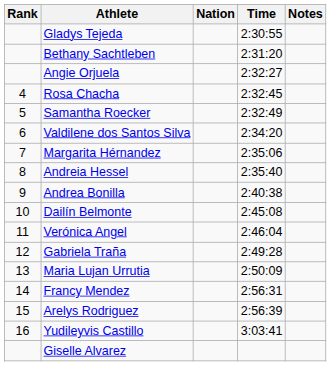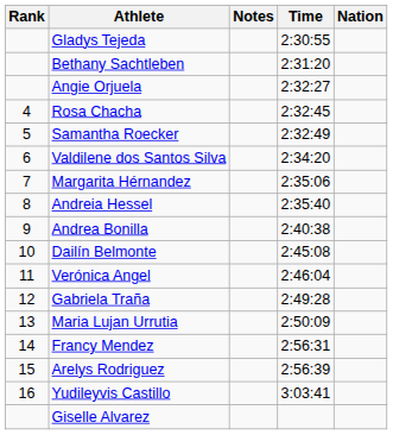columns swapped: Nation <-> Notes
